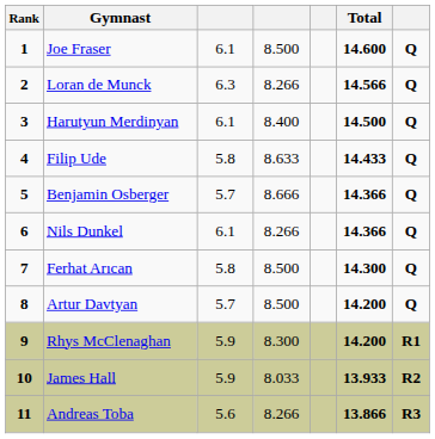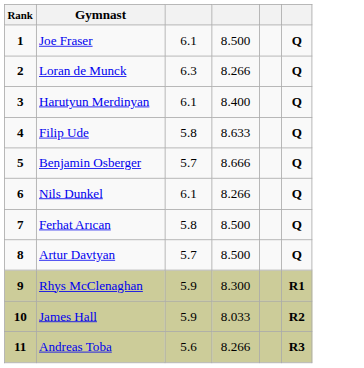- column: Total | 14.600 | 14.566 | 14.500 | 14.433 | 14.366 | 14.366 | 14.300 | 14.200 | 14.200 | 13.933 | 13.866
